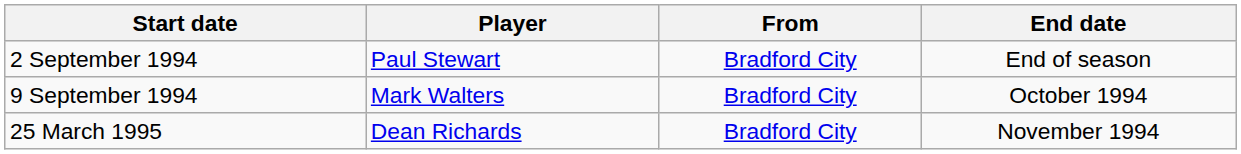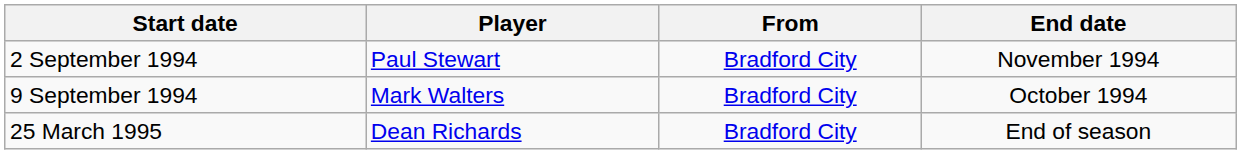2 September 1994 | End date: End of season -> November 1994
25 March 1995 | End date: November 1994 -> End of season
